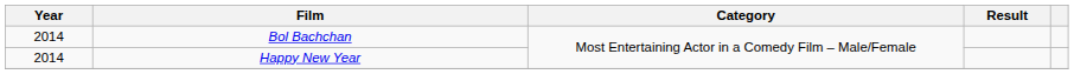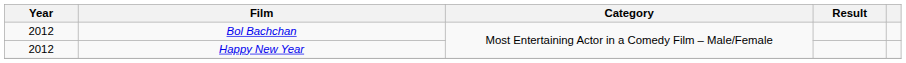Bol Bachchan | Year: 2014 -> 2012
Happy New Year | Year: 2014 -> 2012
